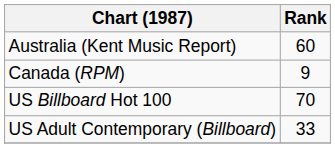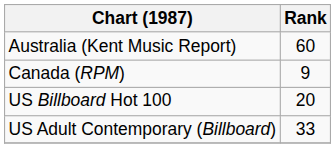US Billboard Hot 100 | Rank: 70 -> 20
